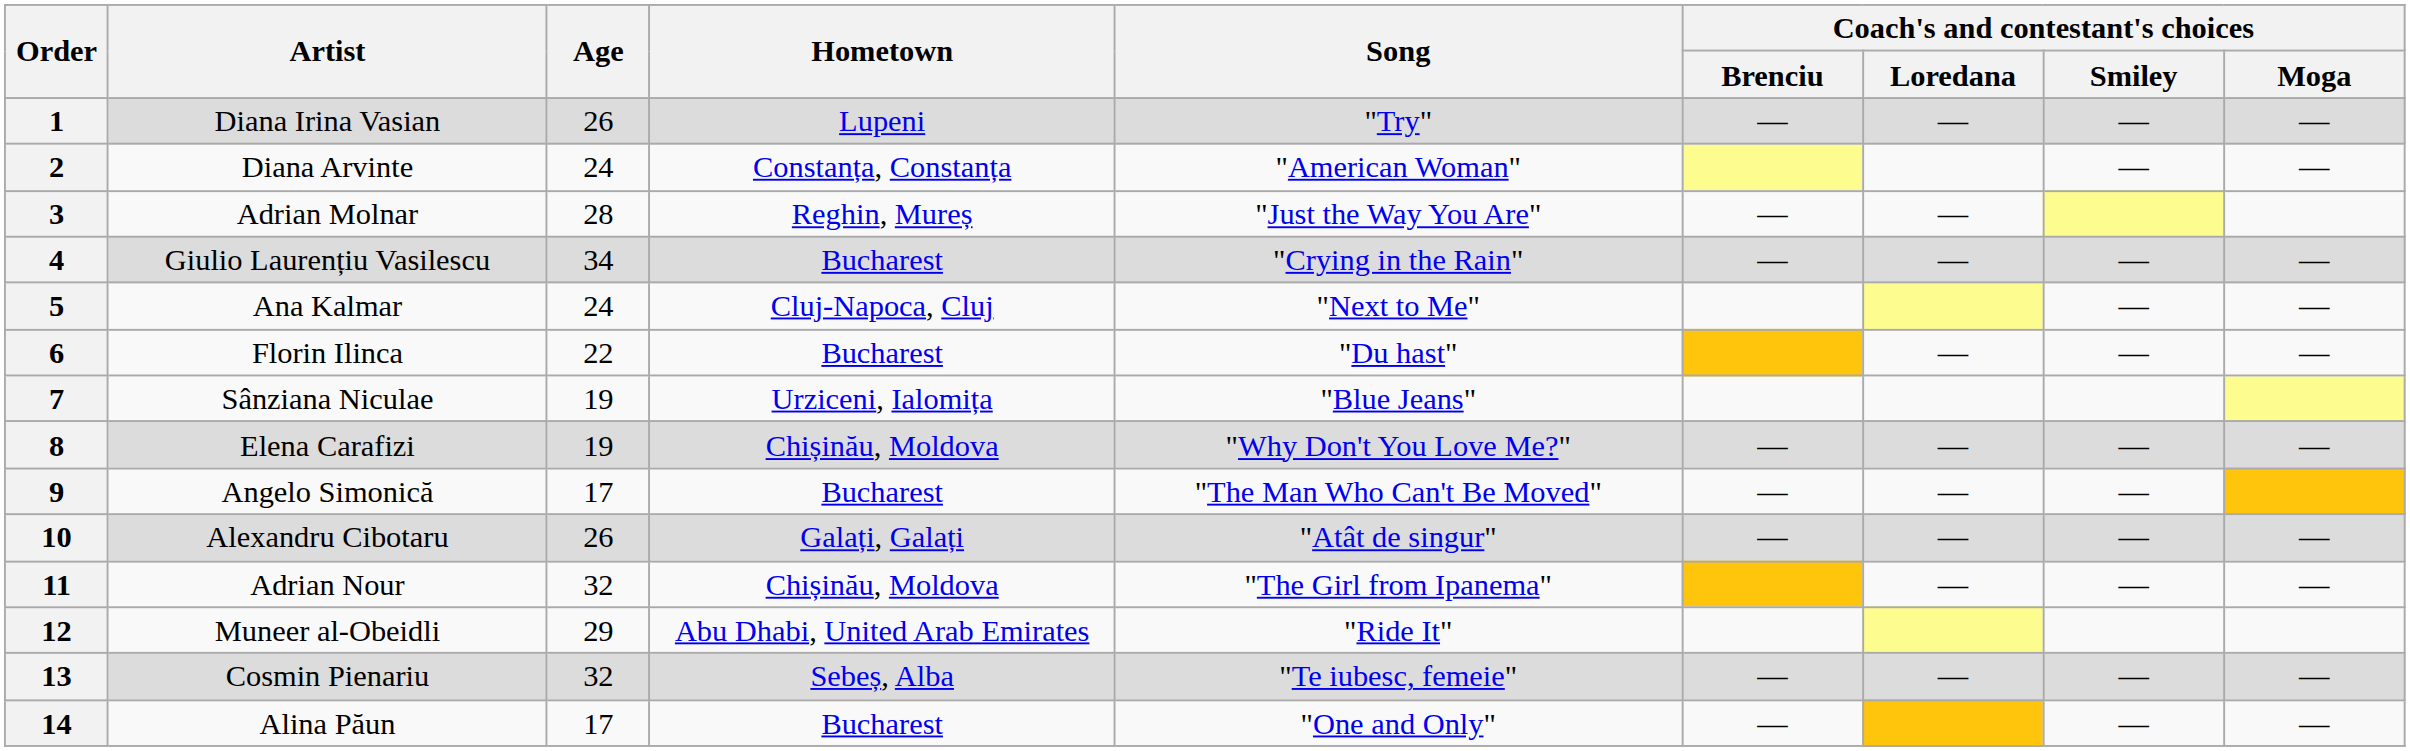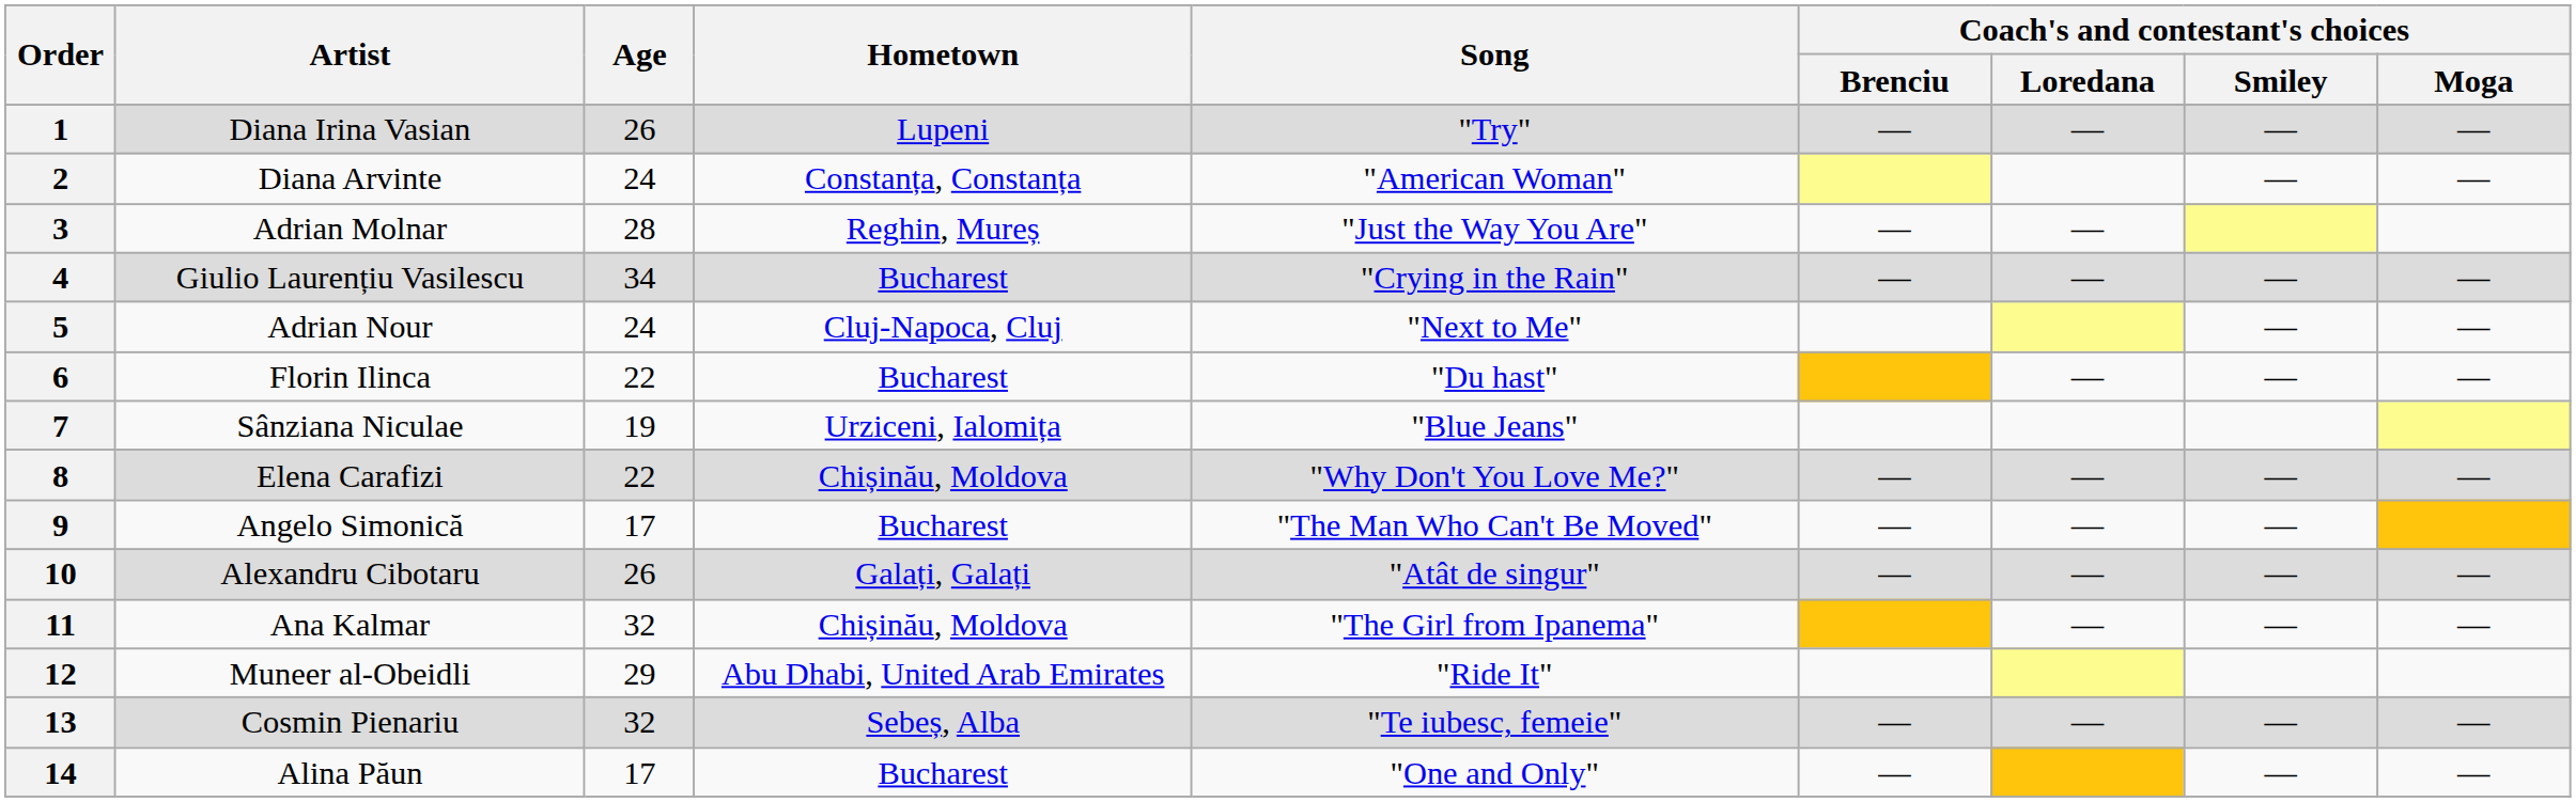5 | Artist: Ana Kalmar -> Adrian Nour
8 | Age: 19 -> 22
11 | Artist: Adrian Nour -> Ana Kalmar
